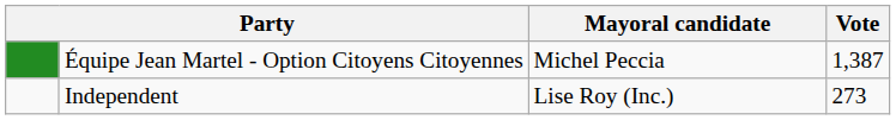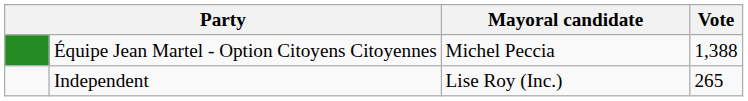Équipe Jean Martel - Option Citoyens Citoyennes | Vote: 1,387 -> 1,388
Independent | Vote: 273 -> 265
